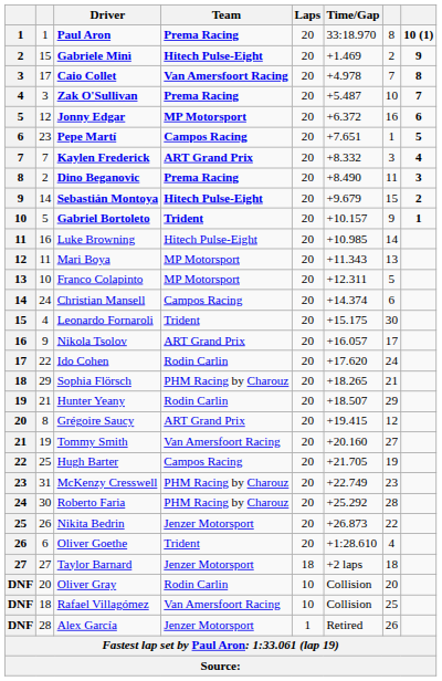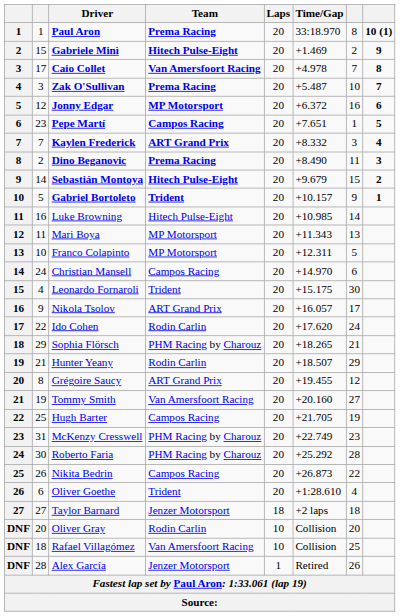Christian Mansell | Time/Gap: +14.374 -> +14.970
Grégoire Saucy | Time/Gap: +19.415 -> +19.455
Nikita Bedrin | Team: Jenzer Motorsport -> Campos Racing
